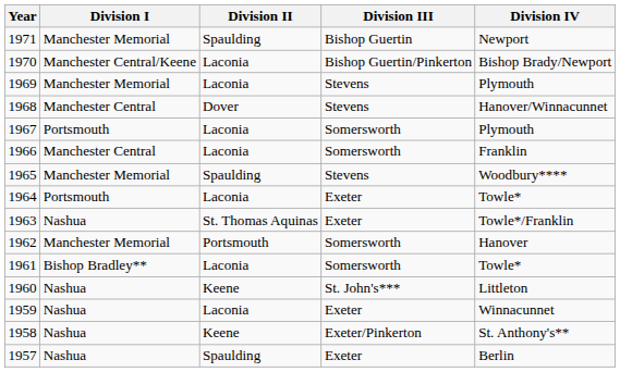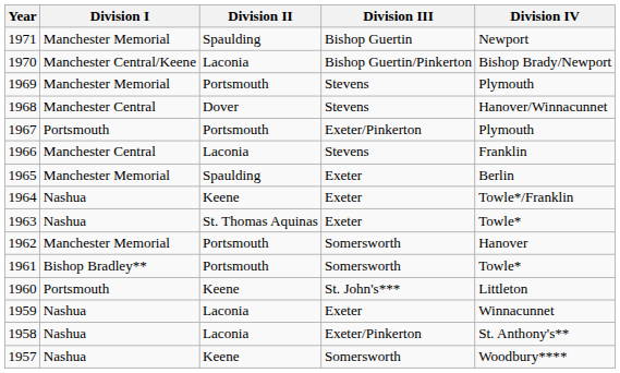1969 | Division II: Laconia -> Portsmouth
1967 | Division II: Laconia -> Portsmouth
1967 | Division III: Somersworth -> Exeter/Pinkerton
1966 | Division III: Somersworth -> Stevens
1965 | Division III: Stevens -> Exeter
1965 | Division IV: Woodbury**** -> Berlin
1964 | Division I: Portsmouth -> Nashua
1964 | Division II: Laconia -> Keene
1964 | Division IV: Towle* -> Towle*/Franklin
1963 | Division IV: Towle*/Franklin -> Towle*
1961 | Division II: Laconia -> Portsmouth
1960 | Division I: Nashua -> Portsmouth
1958 | Division II: Keene -> Laconia
1957 | Division II: Spaulding -> Keene
1957 | Division III: Exeter -> Somersworth
1957 | Division IV: Berlin -> Woodbury****
